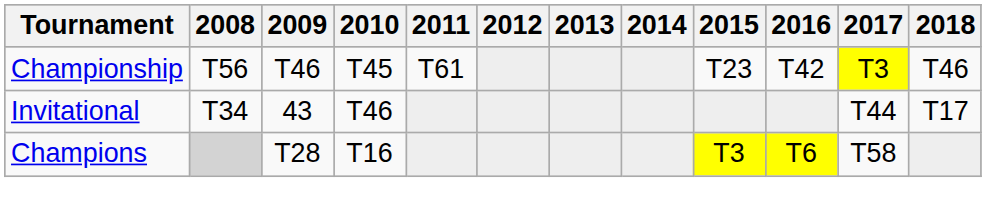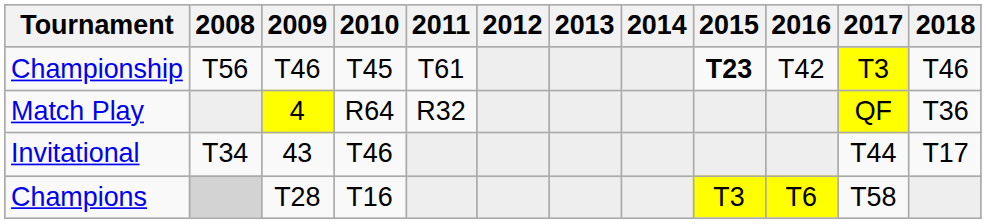Championship | 2015: normal -> bold
+ row: Match Play | 4 | R64 | R32 | QF | T36
